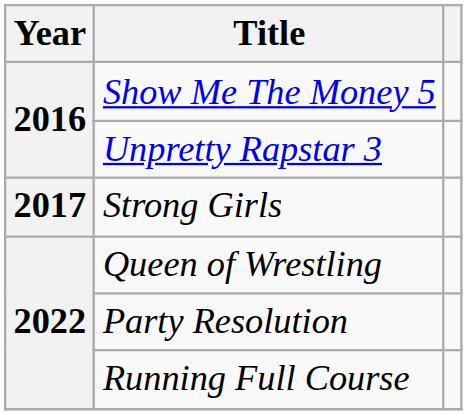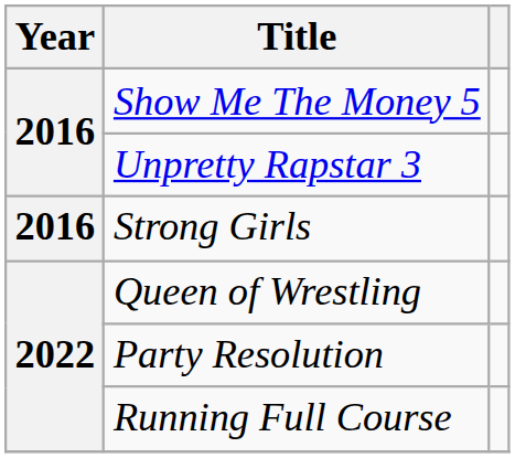Strong Girls | Year: 2017 -> 2016
